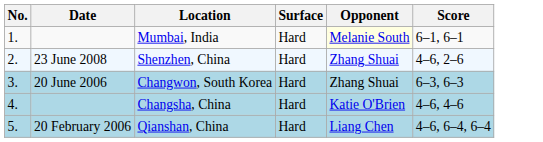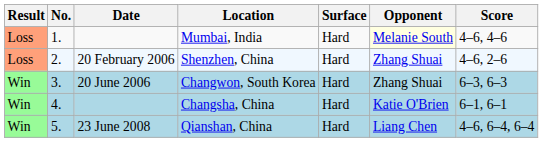+ column: Result | Loss | Loss | Win | Win | Win
Mumbai, India | Score: 6–1, 6–1 -> 4–6, 4–6
Shenzhen, China | Date: 23 June 2008 -> 20 February 2006
Changsha, China | Score: 4–6, 4–6 -> 6–1, 6–1
Qianshan, China | Date: 20 February 2006 -> 23 June 2008
